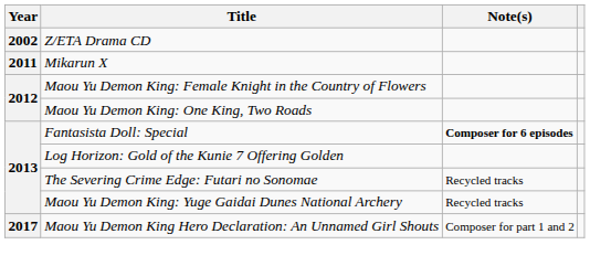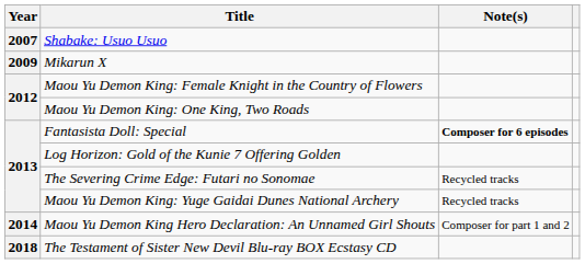- row: 2002 | Z/ETA Drama CD
+ row: 2007 | Shabake: Usuo Usuo
Mikarun X | Year: 2011 -> 2009
Maou Yu Demon King Hero Declaration: An Unnamed Girl Shouts | Year: 2017 -> 2014
+ row: 2018 | The Testament of Sister New Devil Blu-ray BOX Ecstasy CD
